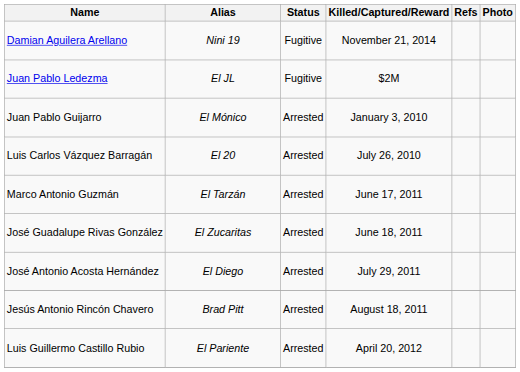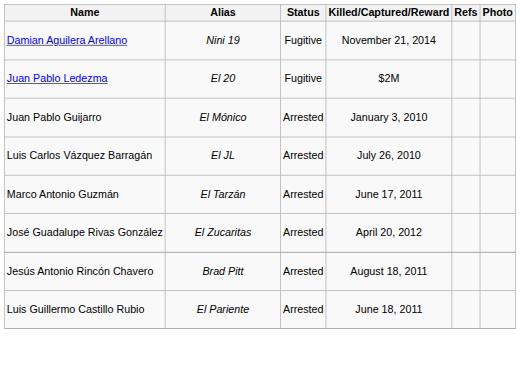Juan Pablo Ledezma | Alias: El JL -> El 20
Luis Carlos Vázquez Barragán | Alias: El 20 -> El JL
José Guadalupe Rivas González | Killed/Captured/Reward: June 18, 2011 -> April 20, 2012
- row: José Antonio Acosta Hernández | El Diego | Arrested | July 29, 2011
Luis Guillermo Castillo Rubio | Killed/Captured/Reward: April 20, 2012 -> June 18, 2011
